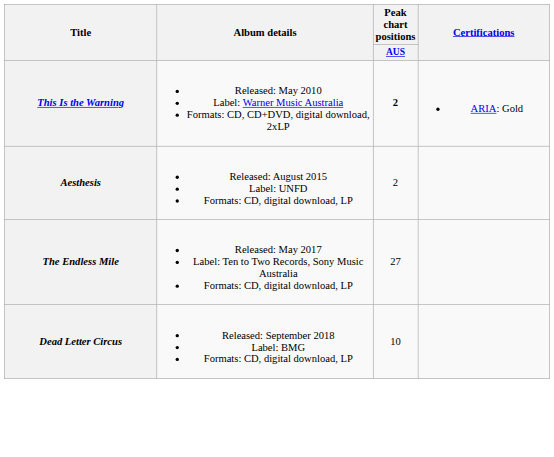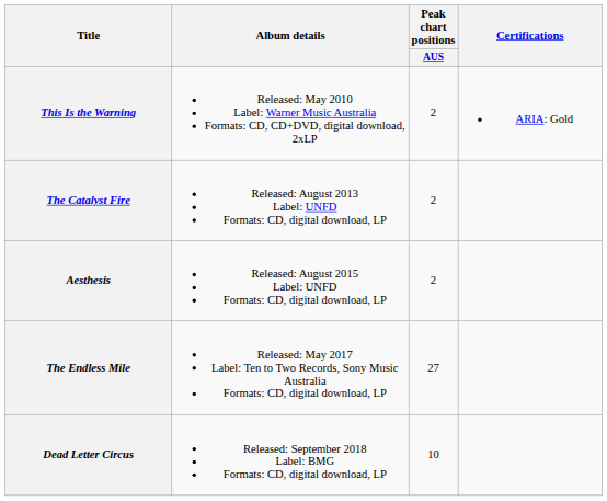This Is the Warning | Peak chart positions / AUS: bold -> normal
+ row: The Catalyst Fire | Released: August 2013 Label: UNFD Formats: CD, digital download, LP | 2
